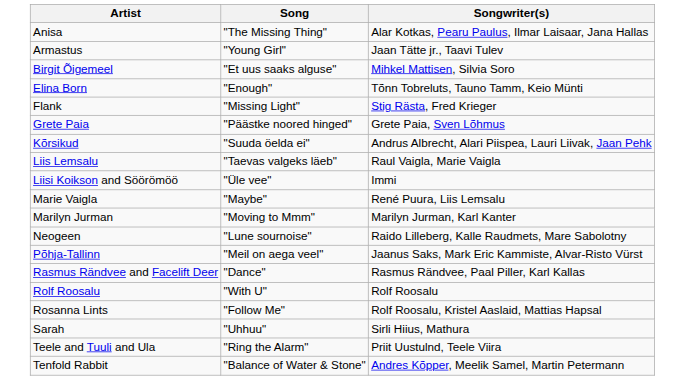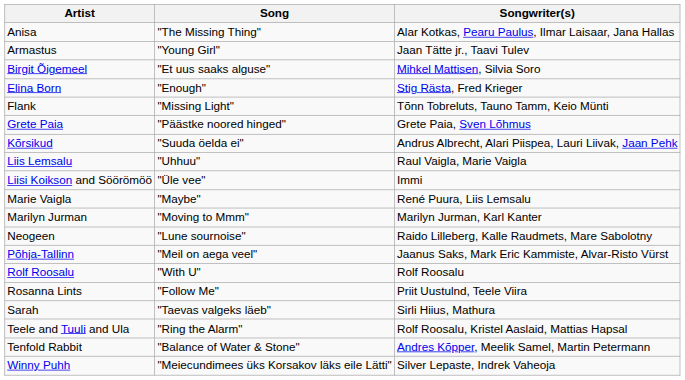Elina Born | Songwriter(s): Tõnn Tobreluts, Tauno Tamm, Keio Münti -> Stig Rästa, Fred Krieger
Flank | Songwriter(s): Stig Rästa, Fred Krieger -> Tõnn Tobreluts, Tauno Tamm, Keio Münti
Liis Lemsalu | Song: "Taevas valgeks läeb" -> "Uhhuu"
- row: Rasmus Rändvee and Facelift Deer | "Dance" | Rasmus Rändvee, Paal Piller, Karl Kallas
Rosanna Lints | Songwriter(s): Rolf Roosalu, Kristel Aaslaid, Mattias Hapsal -> Priit Uustulnd, Teele Viira
Sarah | Song: "Uhhuu" -> "Taevas valgeks läeb"
Teele and Tuuli and Ula | Songwriter(s): Priit Uustulnd, Teele Viira -> Rolf Roosalu, Kristel Aaslaid, Mattias Hapsal
+ row: Winny Puhh | "Meiecundimees üks Korsakov läks eile Lätti" | Silver Lepaste, Indrek Vaheoja
